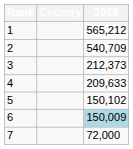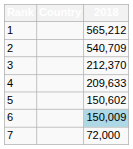3 | 2018: 212,373 -> 212,370
5 | 2018: 150,102 -> 150,602
